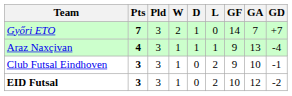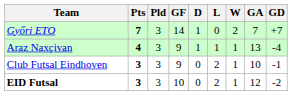columns swapped: W <-> GF
